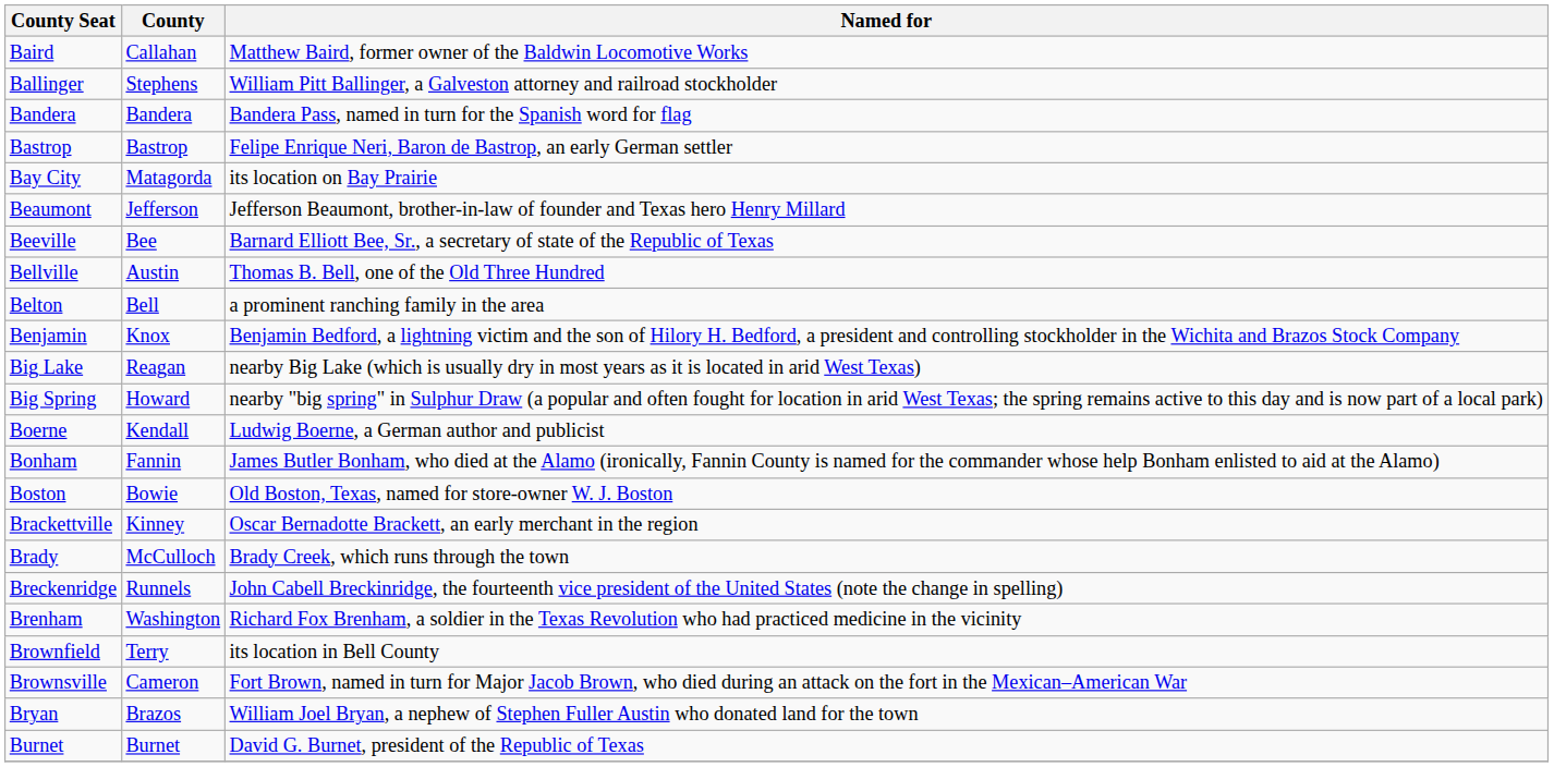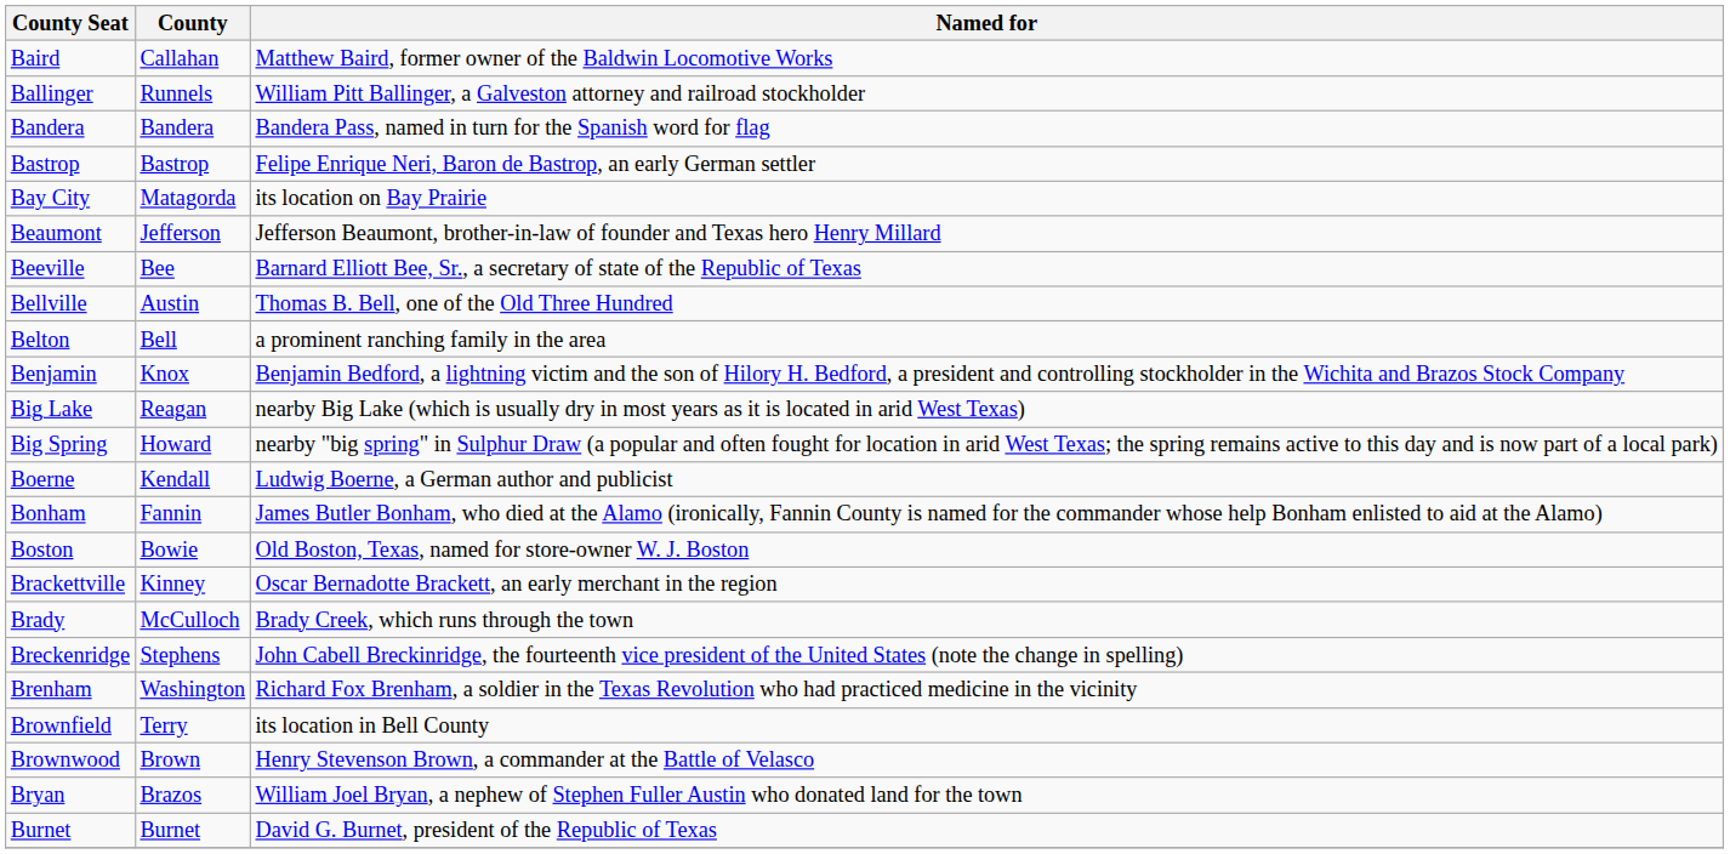Ballinger | County: Stephens -> Runnels
Breckenridge | County: Runnels -> Stephens
- row: Brownsville | Cameron | Fort Brown, named in turn for Major Jacob Brown, who died during an attack on the fort in the Mexican–American War
+ row: Brownwood | Brown | Henry Stevenson Brown, a commander at the Battle of Velasco
